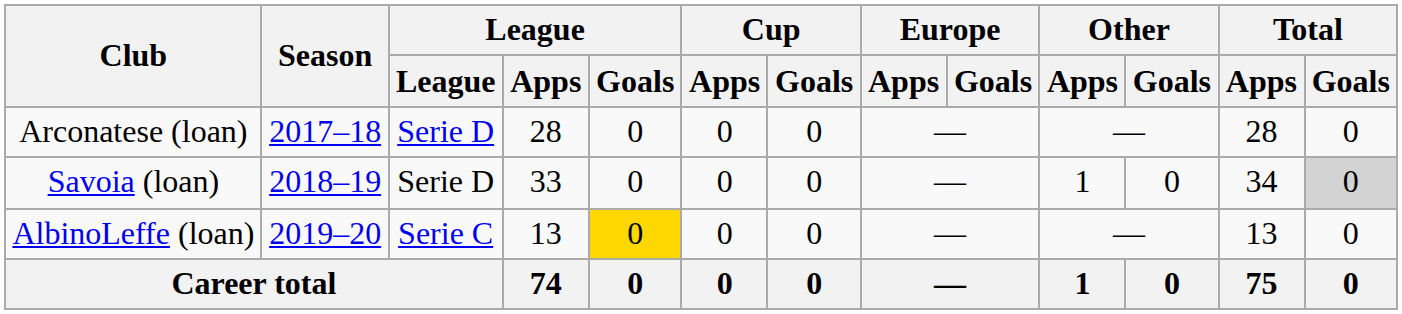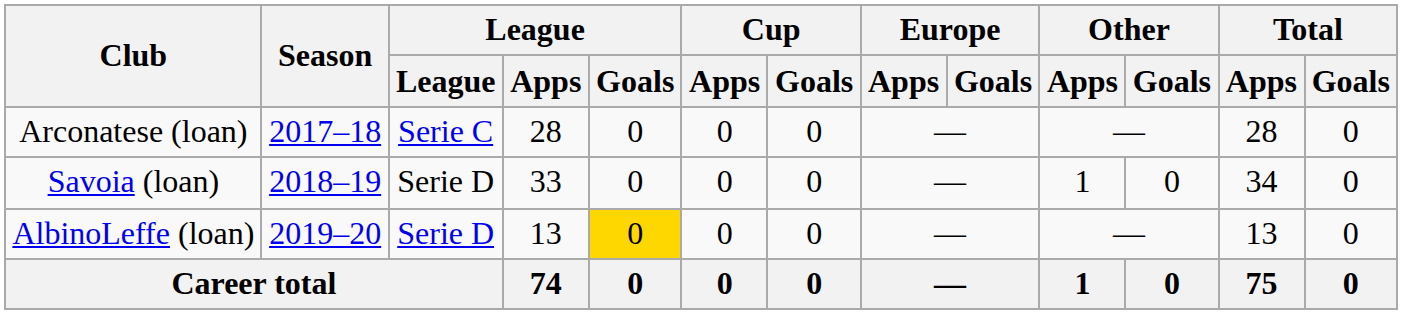Arconatese (loan) | League: Serie D -> Serie C
Savoia (loan) | Total / Goals: lightgrey background -> no background
AlbinoLeffe (loan) | League: Serie C -> Serie D
